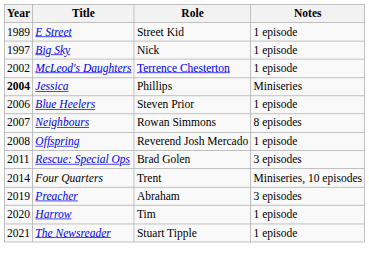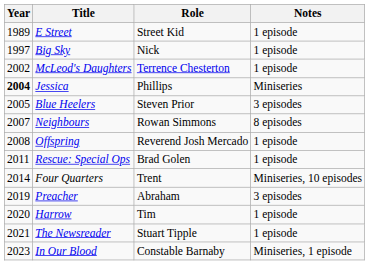Blue Heelers | Year: 2006 -> 2005
Blue Heelers | Notes: 1 episode -> 3 episodes
Rescue: Special Ops | Notes: 3 episodes -> 1 episode
+ row: 2023 | In Our Blood | Constable Barnaby | Miniseries, 1 episode
